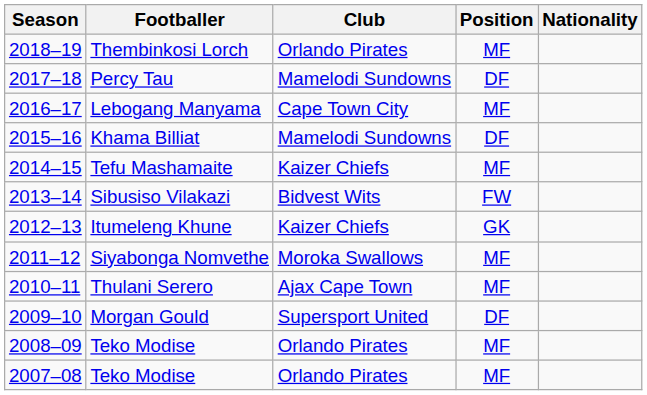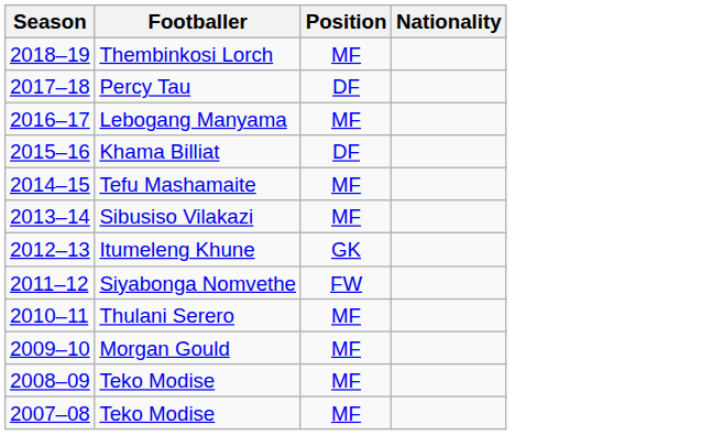- column: Club | Orlando Pirates | Mamelodi Sundowns | Cape Town City | Mamelodi Sundowns | Kaizer Chiefs | Bidvest Wits | Kaizer Chiefs | Moroka Swallows | Ajax Cape Town | Supersport United | Orlando Pirates | Orlando Pirates
Sibusiso Vilakazi | Position: FW -> MF
Siyabonga Nomvethe | Position: MF -> FW
Morgan Gould | Position: DF -> MF
